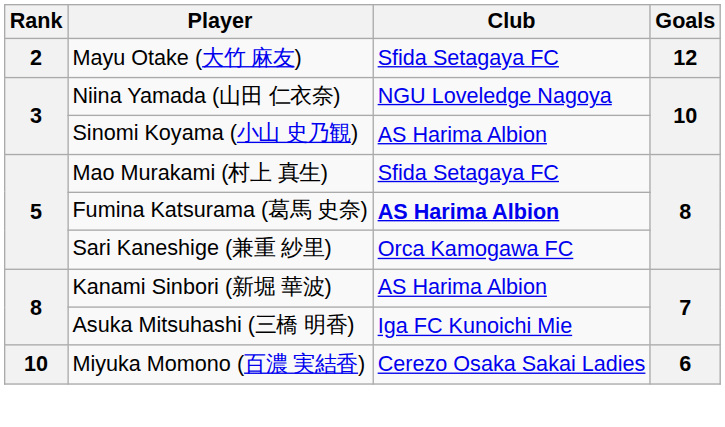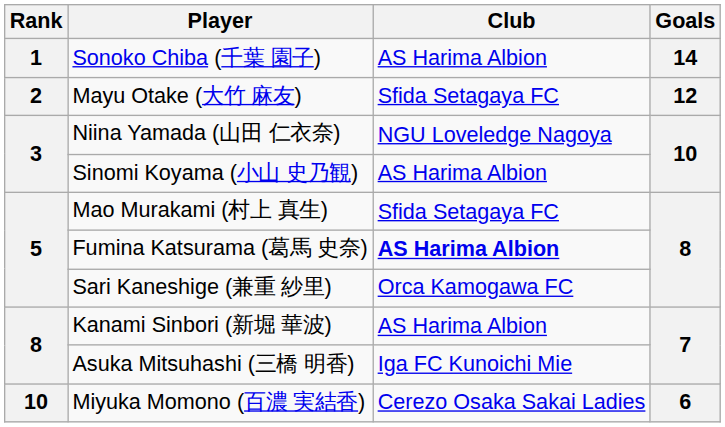+ row: 1 | Sonoko Chiba (千葉 園子) | AS Harima Albion | 14
